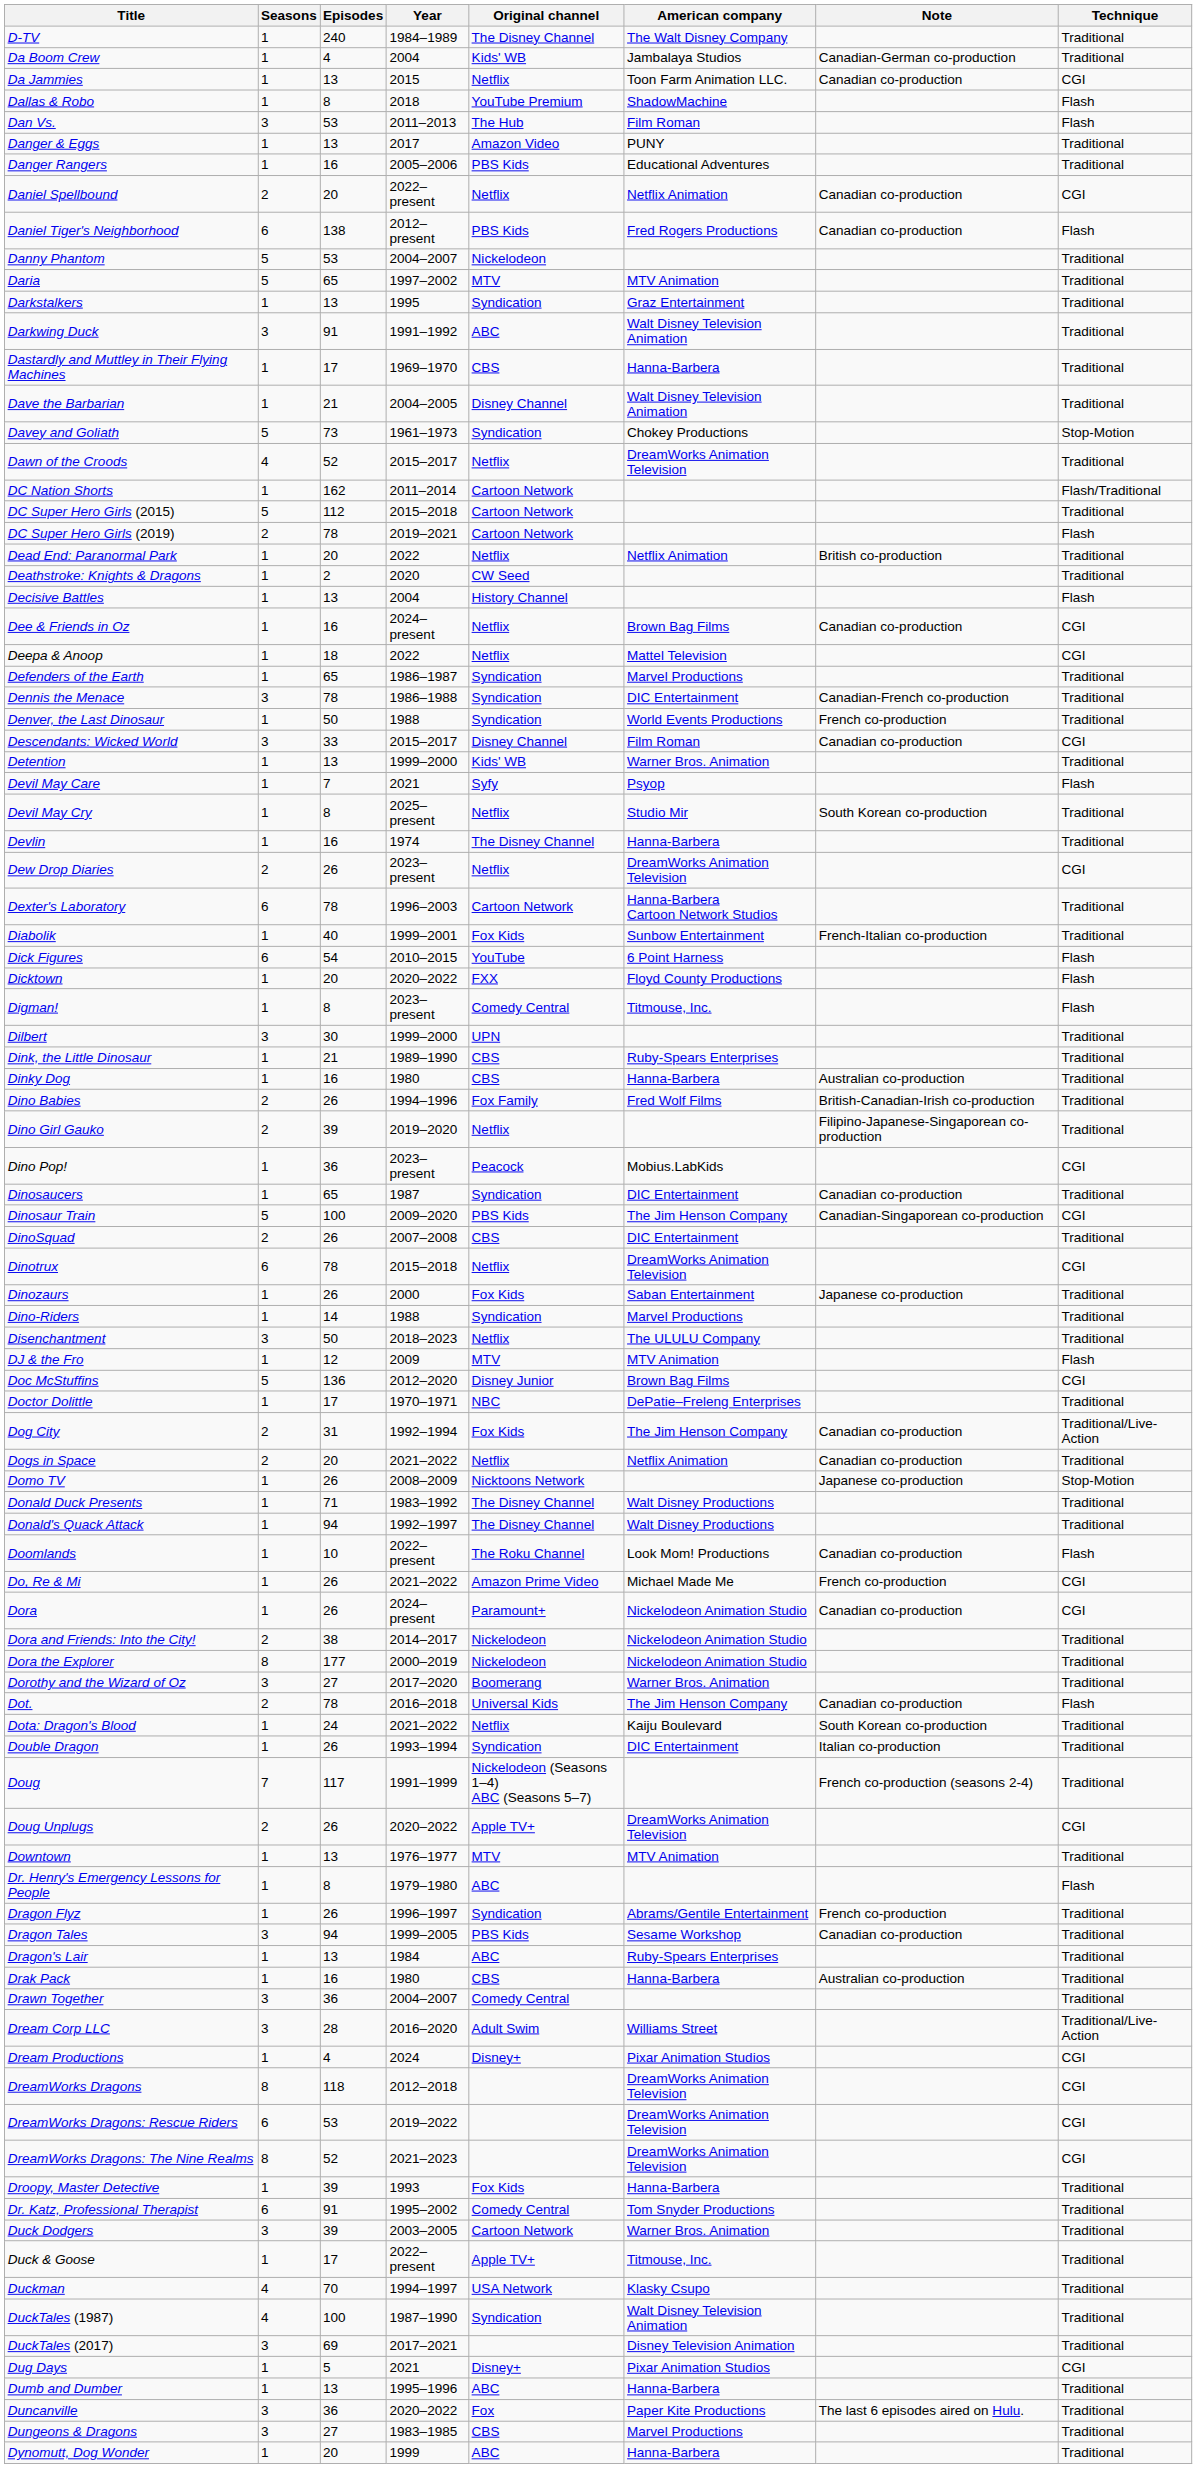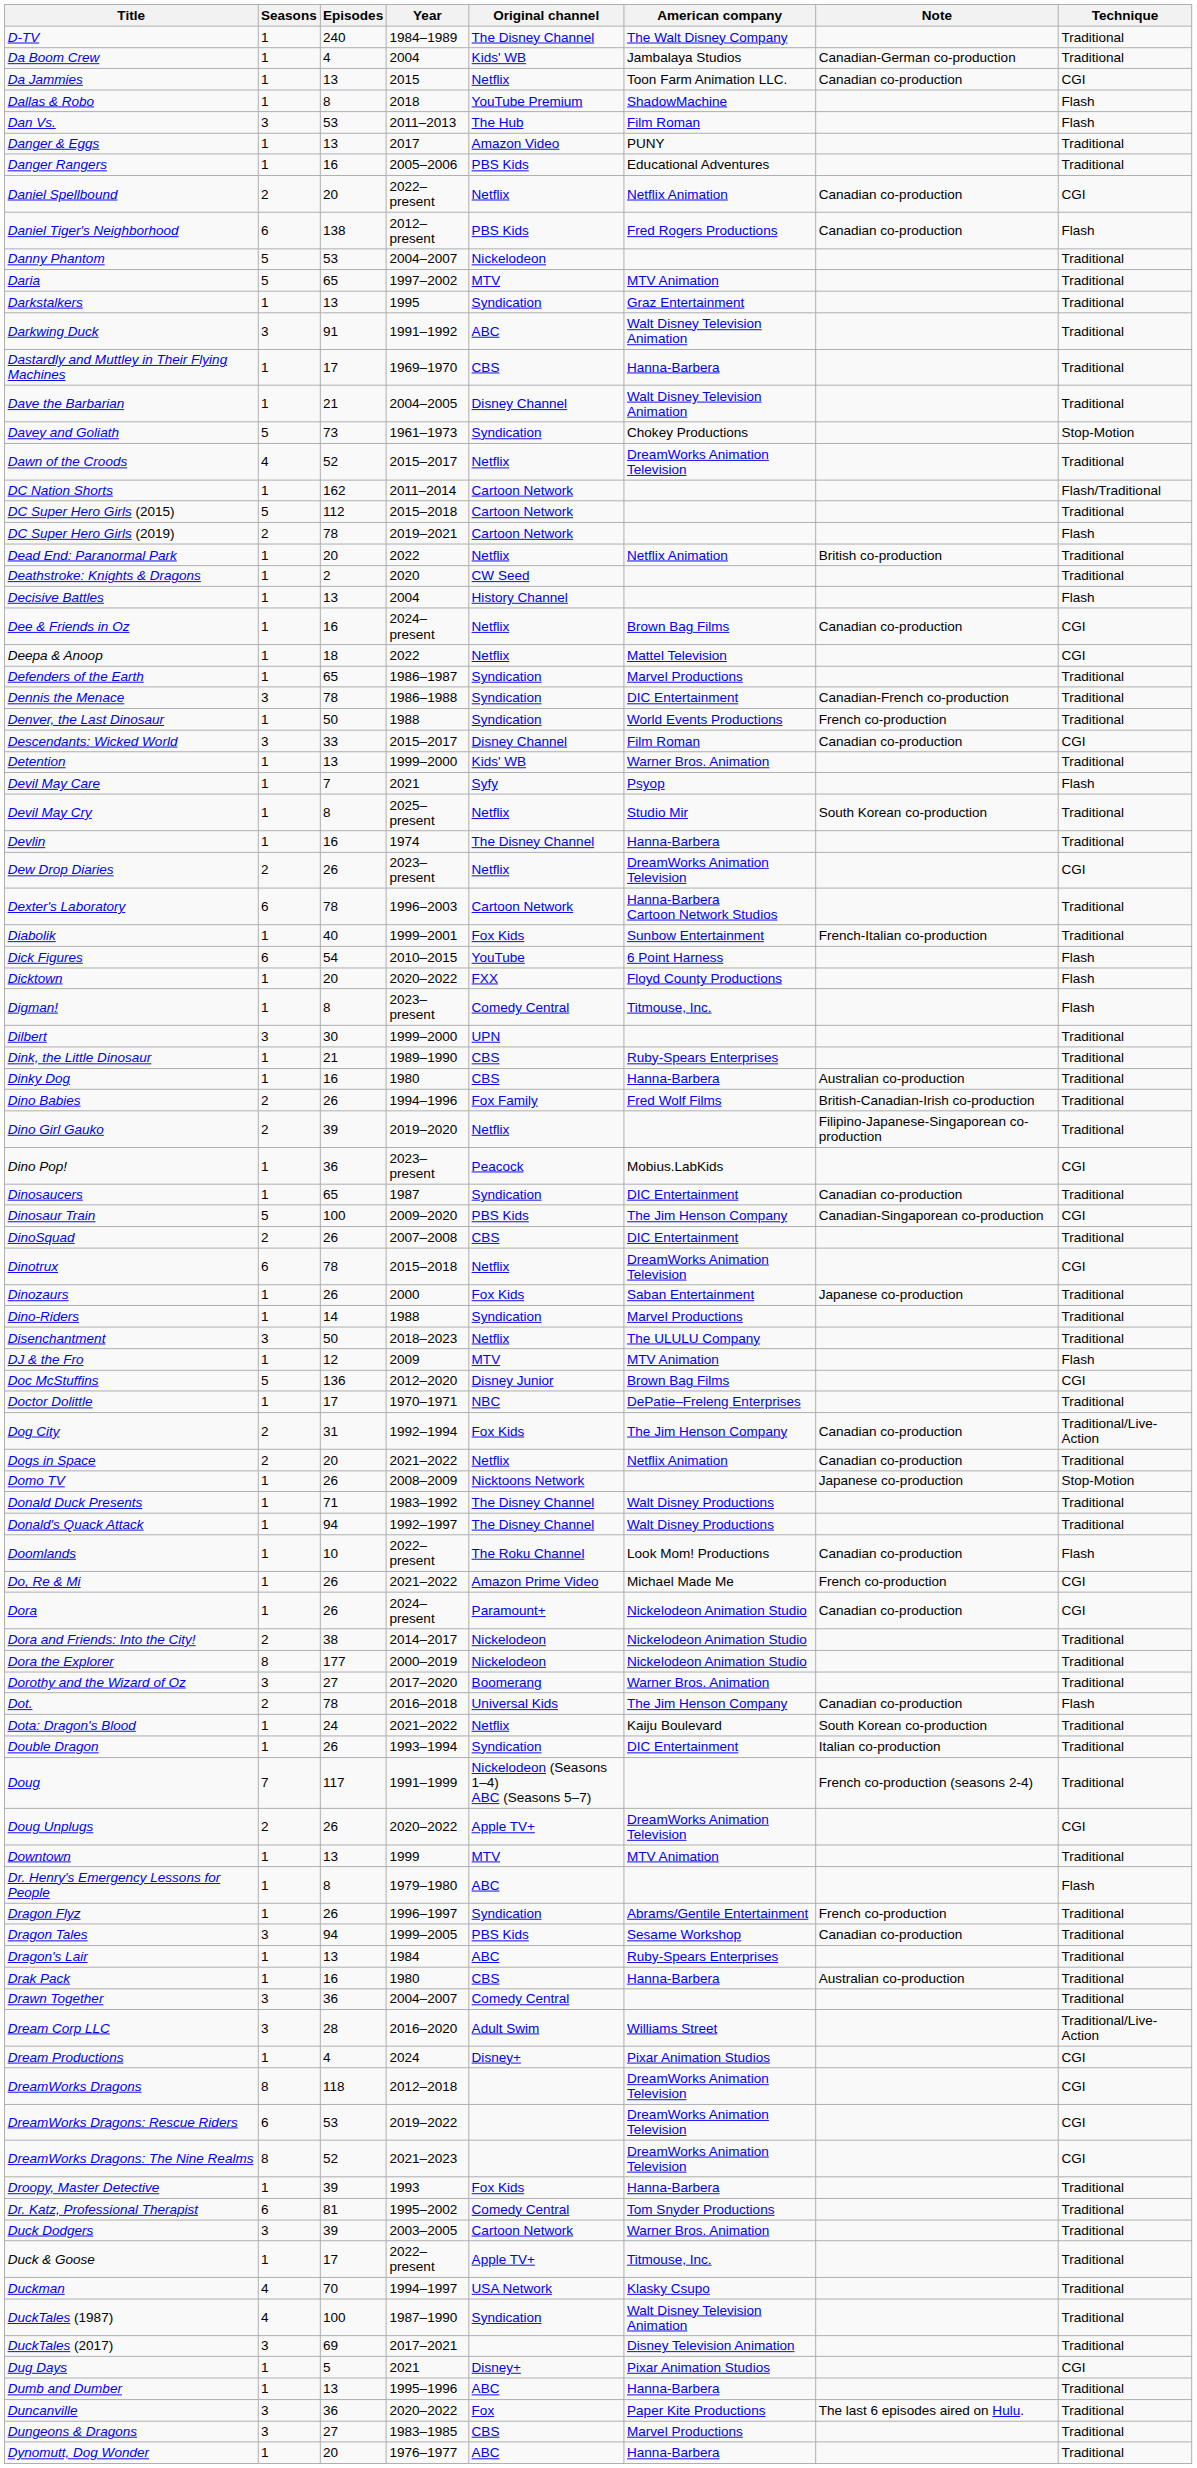Downtown | Year: 1976–1977 -> 1999
Dr. Katz, Professional Therapist | Episodes: 91 -> 81
Dynomutt, Dog Wonder | Year: 1999 -> 1976–1977
